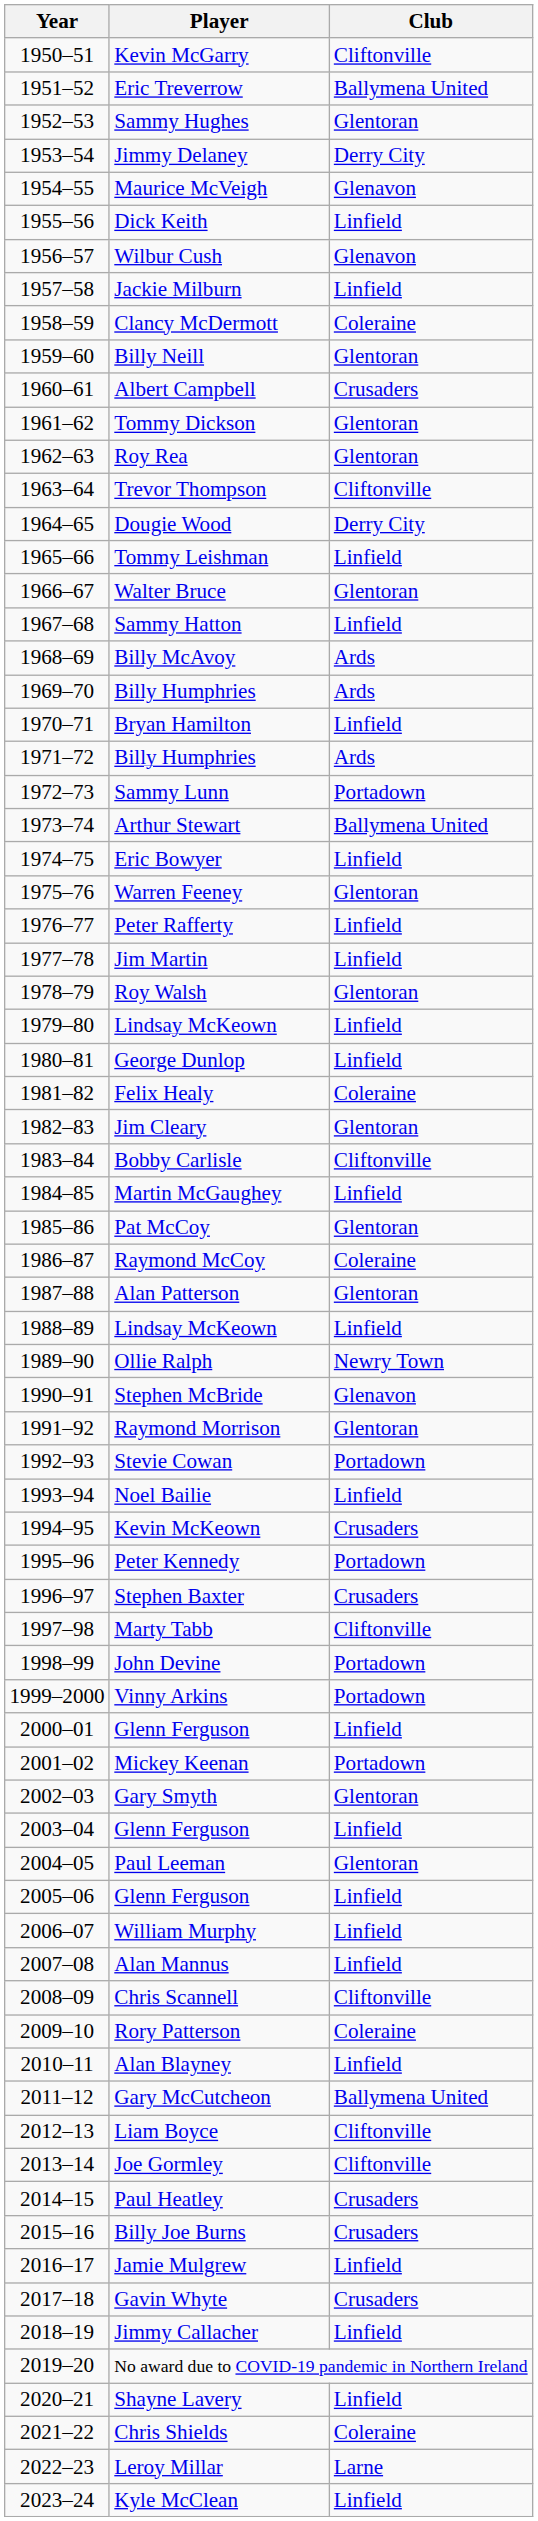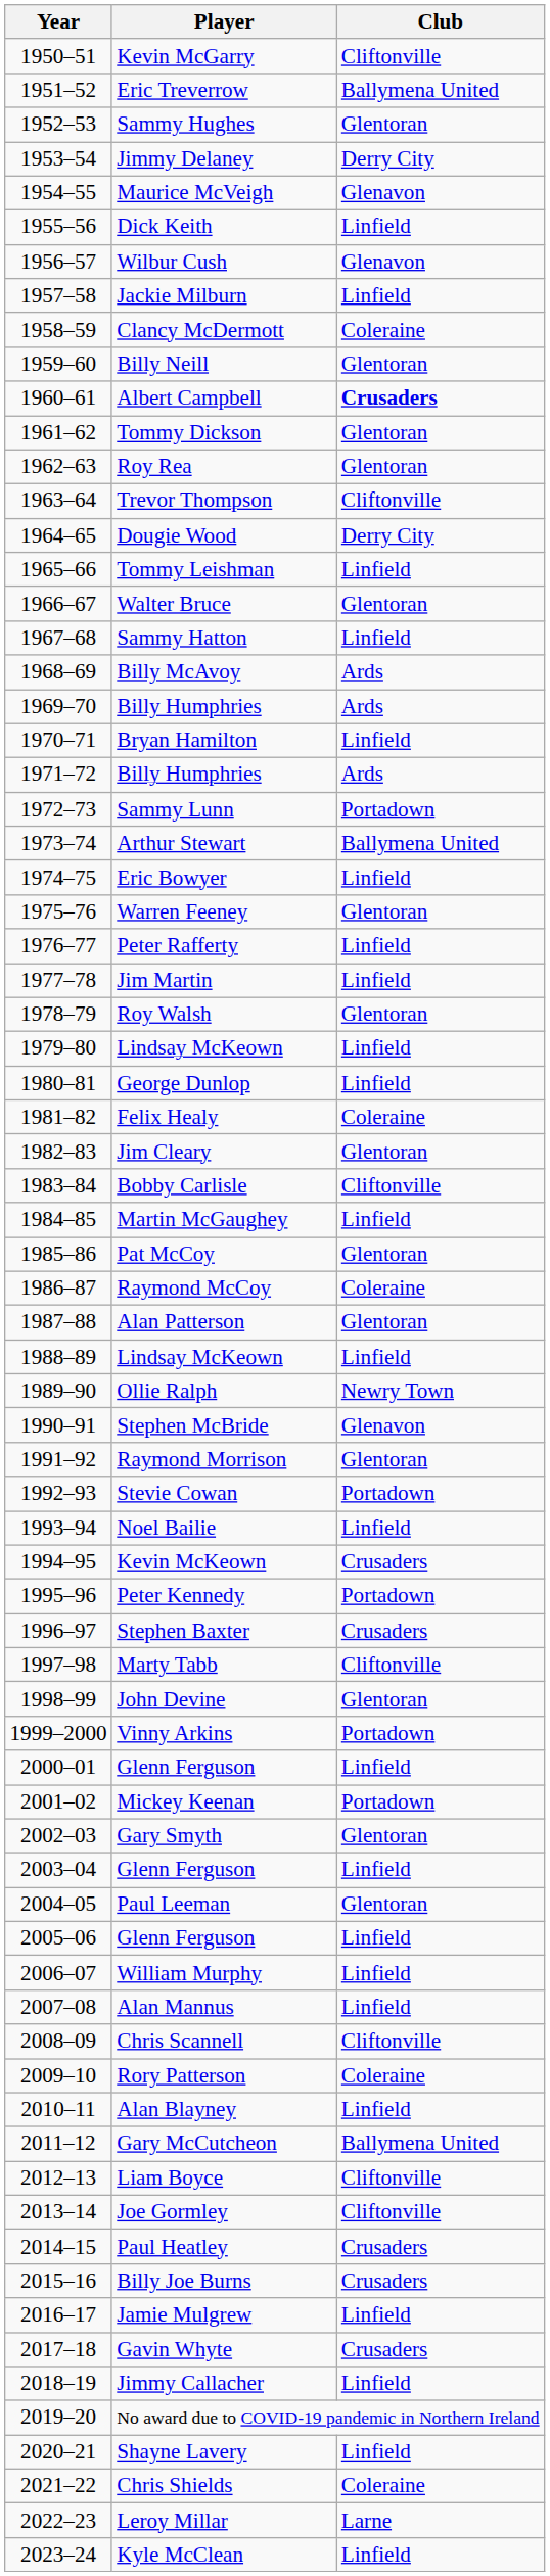Albert Campbell | Club: normal -> bold
John Devine | Club: Portadown -> Glentoran
